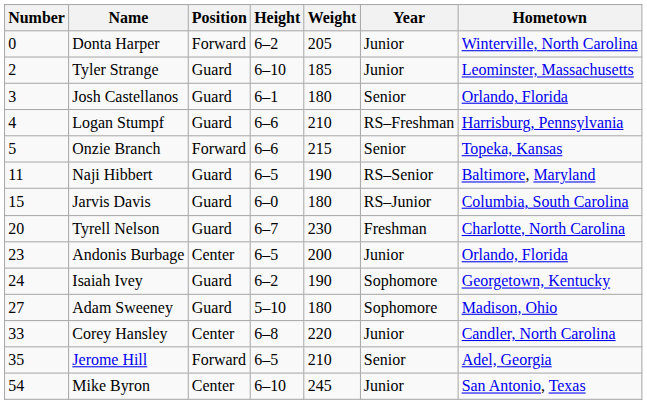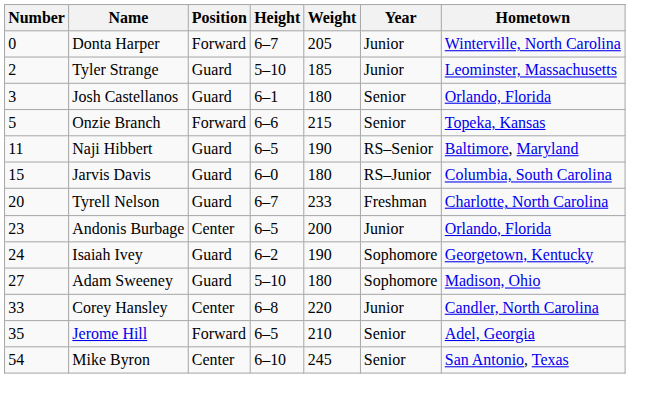Donta Harper | Height: 6–2 -> 6–7
Tyler Strange | Height: 6–10 -> 5–10
- row: 4 | Logan Stumpf | Guard | 6–6 | 210 | RS–Freshman | Harrisburg, Pennsylvania
Tyrell Nelson | Weight: 230 -> 233
Mike Byron | Year: Junior -> Senior
